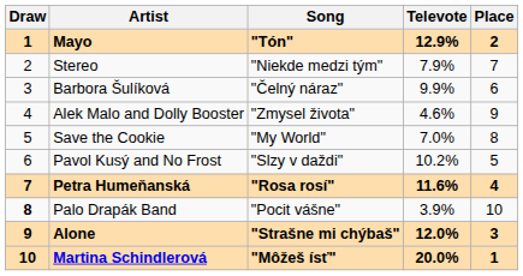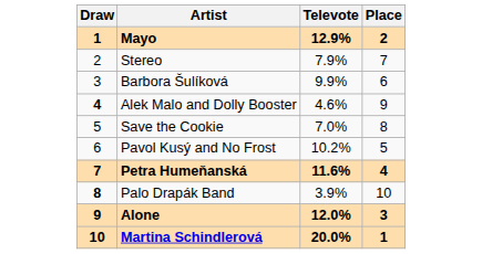- column: Song | "Tón" | "Niekde medzi tým" | "Čelný náraz" | "Zmysel života" | "My World" | "Slzy v daždi" | "Rosa rosí" | "Pocit vášne" | "Strašne mi chýbaš" | "Môžeš ísť"
Alek Malo and Dolly Booster | Draw: normal -> bold
